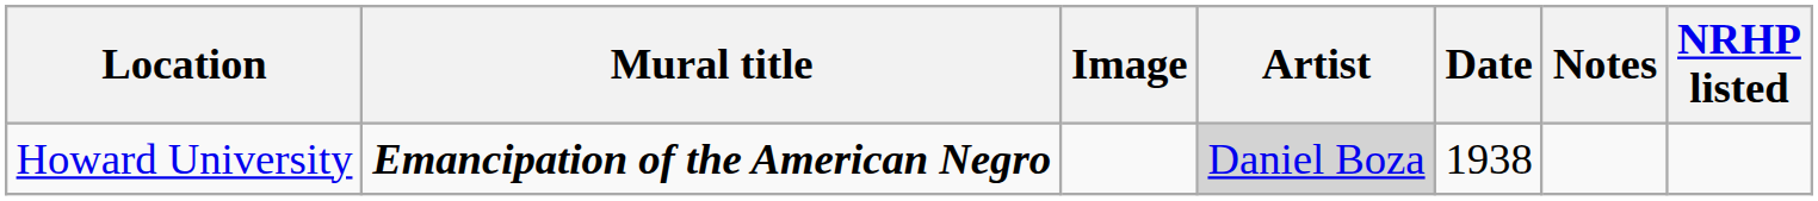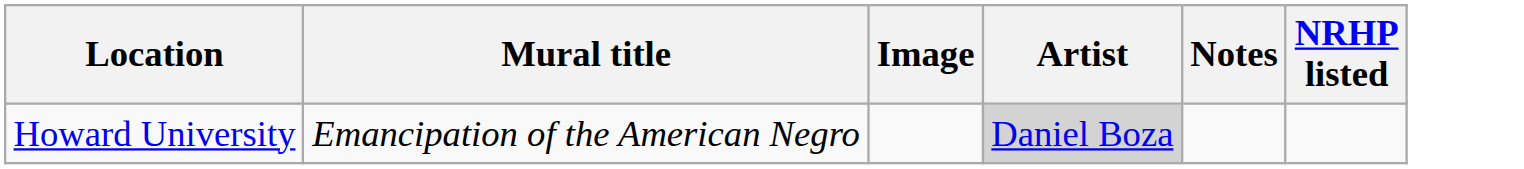- column: Date | 1938
Howard University | Mural title: bold -> normal
